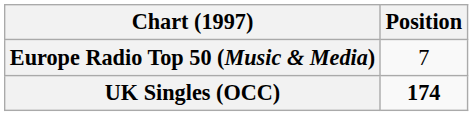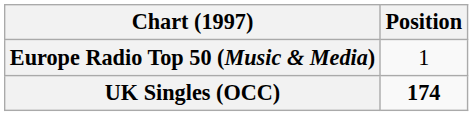Europe Radio Top 50 (Music & Media) | Position: 7 -> 1
